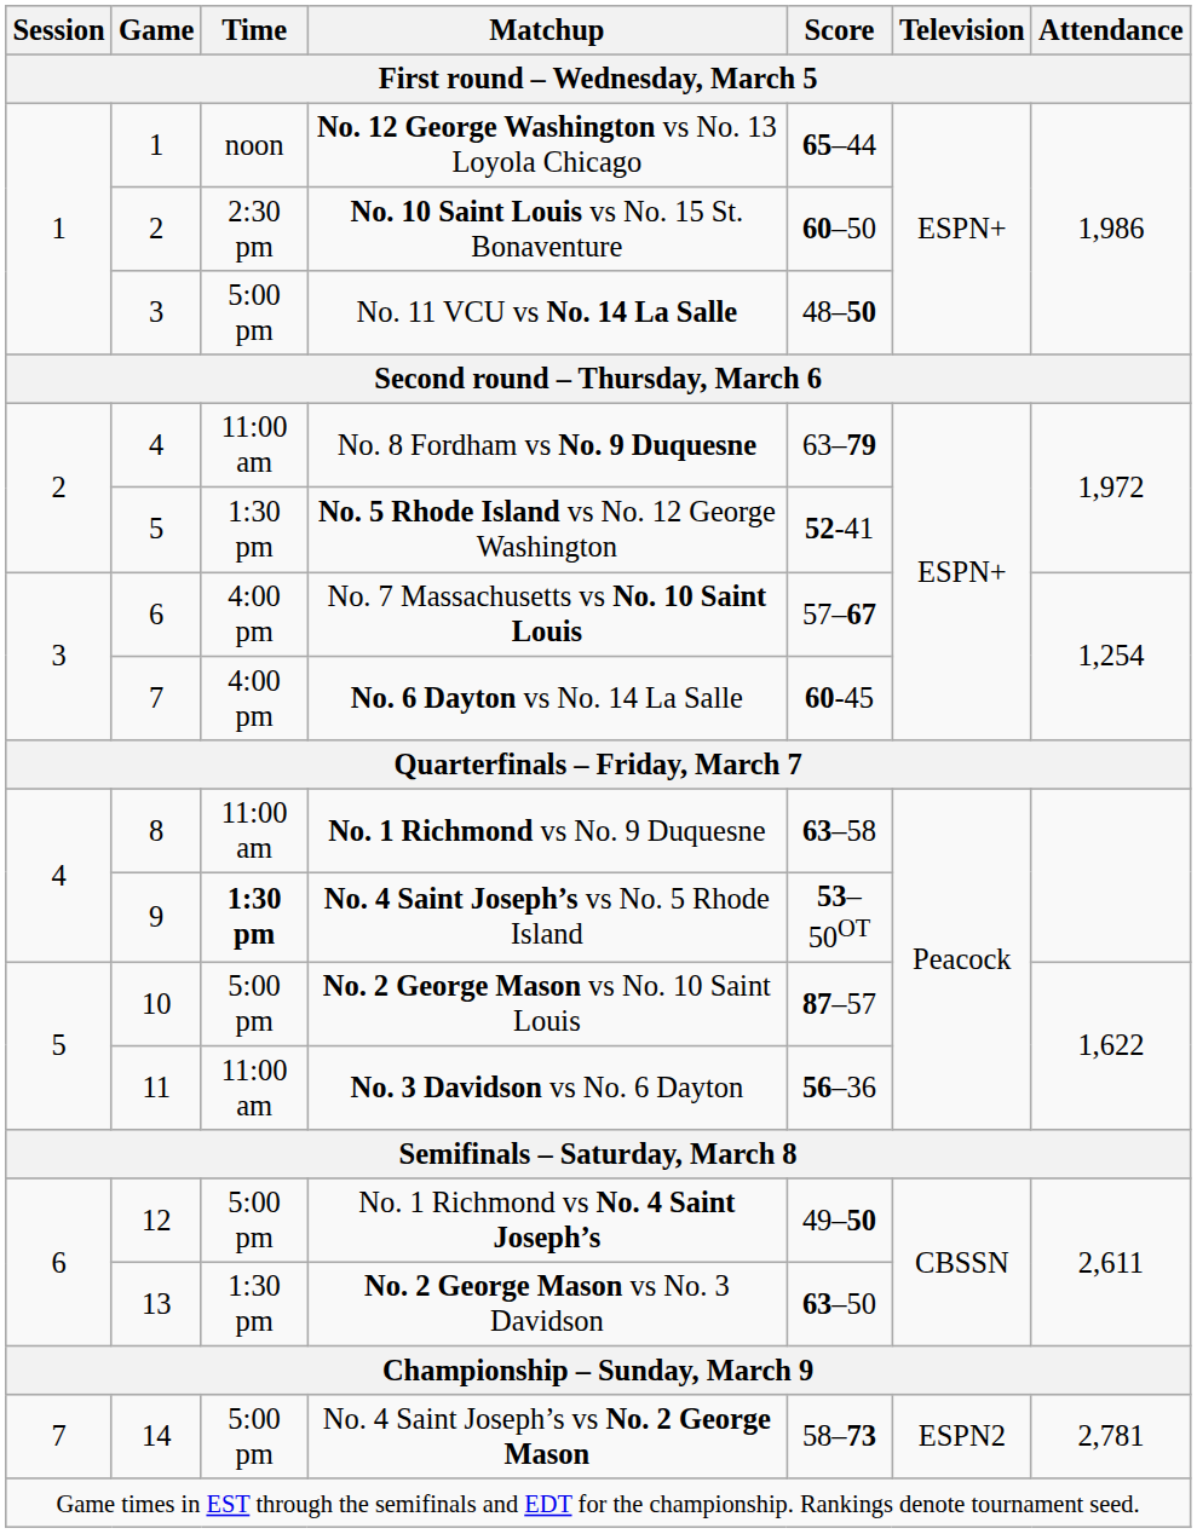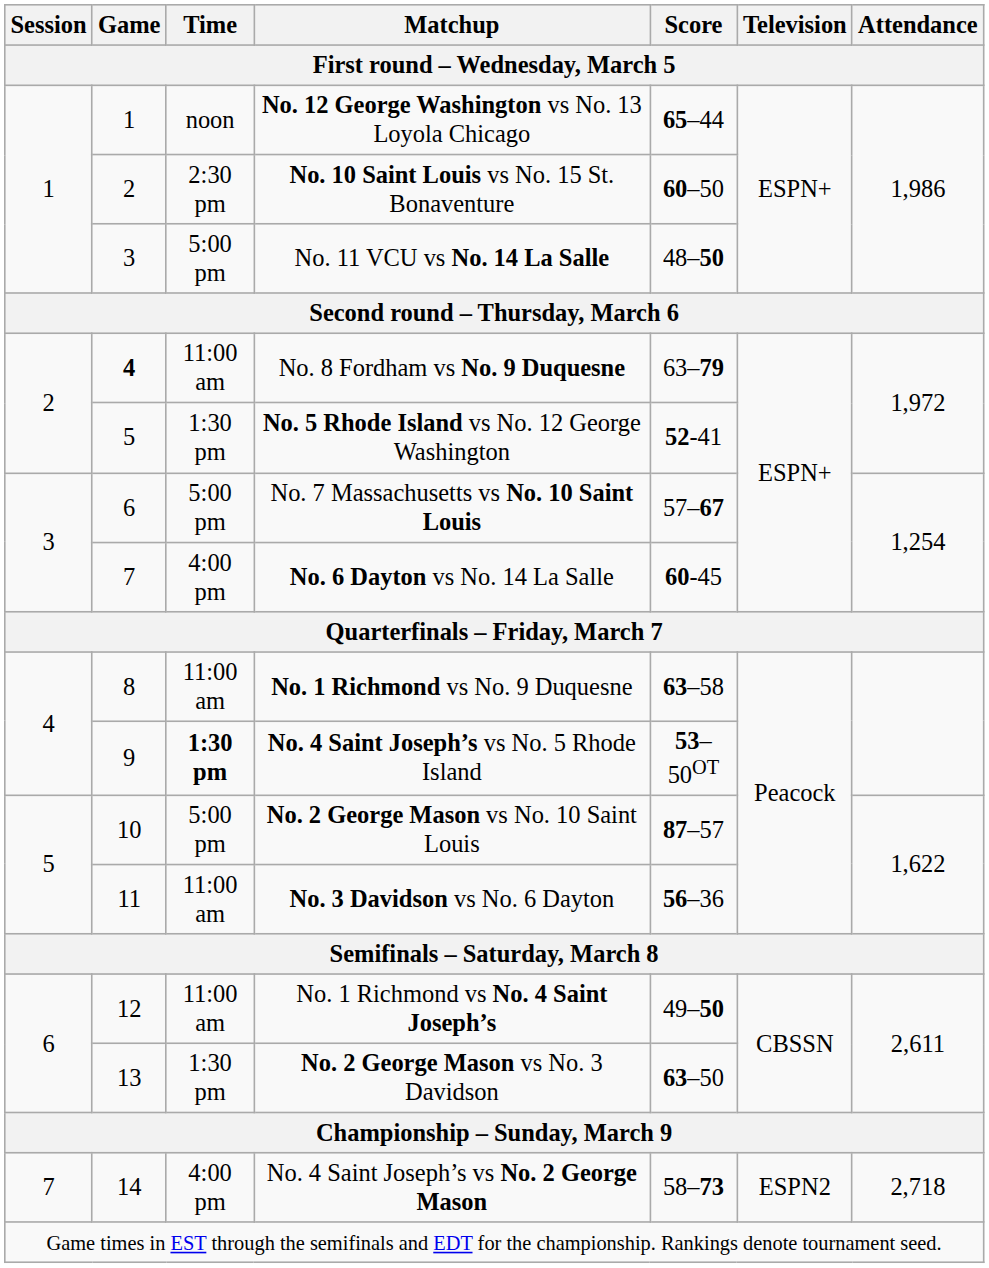No. 8 Fordham vs No. 9 Duquesne | Game: normal -> bold
No. 7 Massachusetts vs No. 10 Saint Louis | Time: 4:00 pm -> 5:00 pm
No. 1 Richmond vs No. 4 Saint Joseph’s | Time: 5:00 pm -> 11:00 am
No. 4 Saint Joseph’s vs No. 2 George Mason | Time: 5:00 pm -> 4:00 pm
No. 4 Saint Joseph’s vs No. 2 George Mason | Attendance: 2,781 -> 2,718
